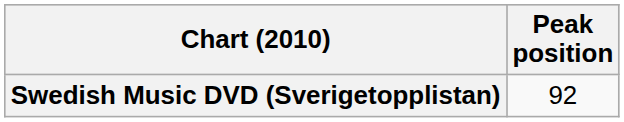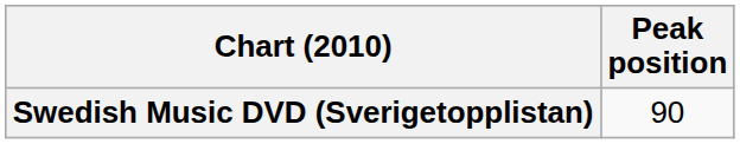Swedish Music DVD (Sverigetopplistan) | Peak position: 92 -> 90
